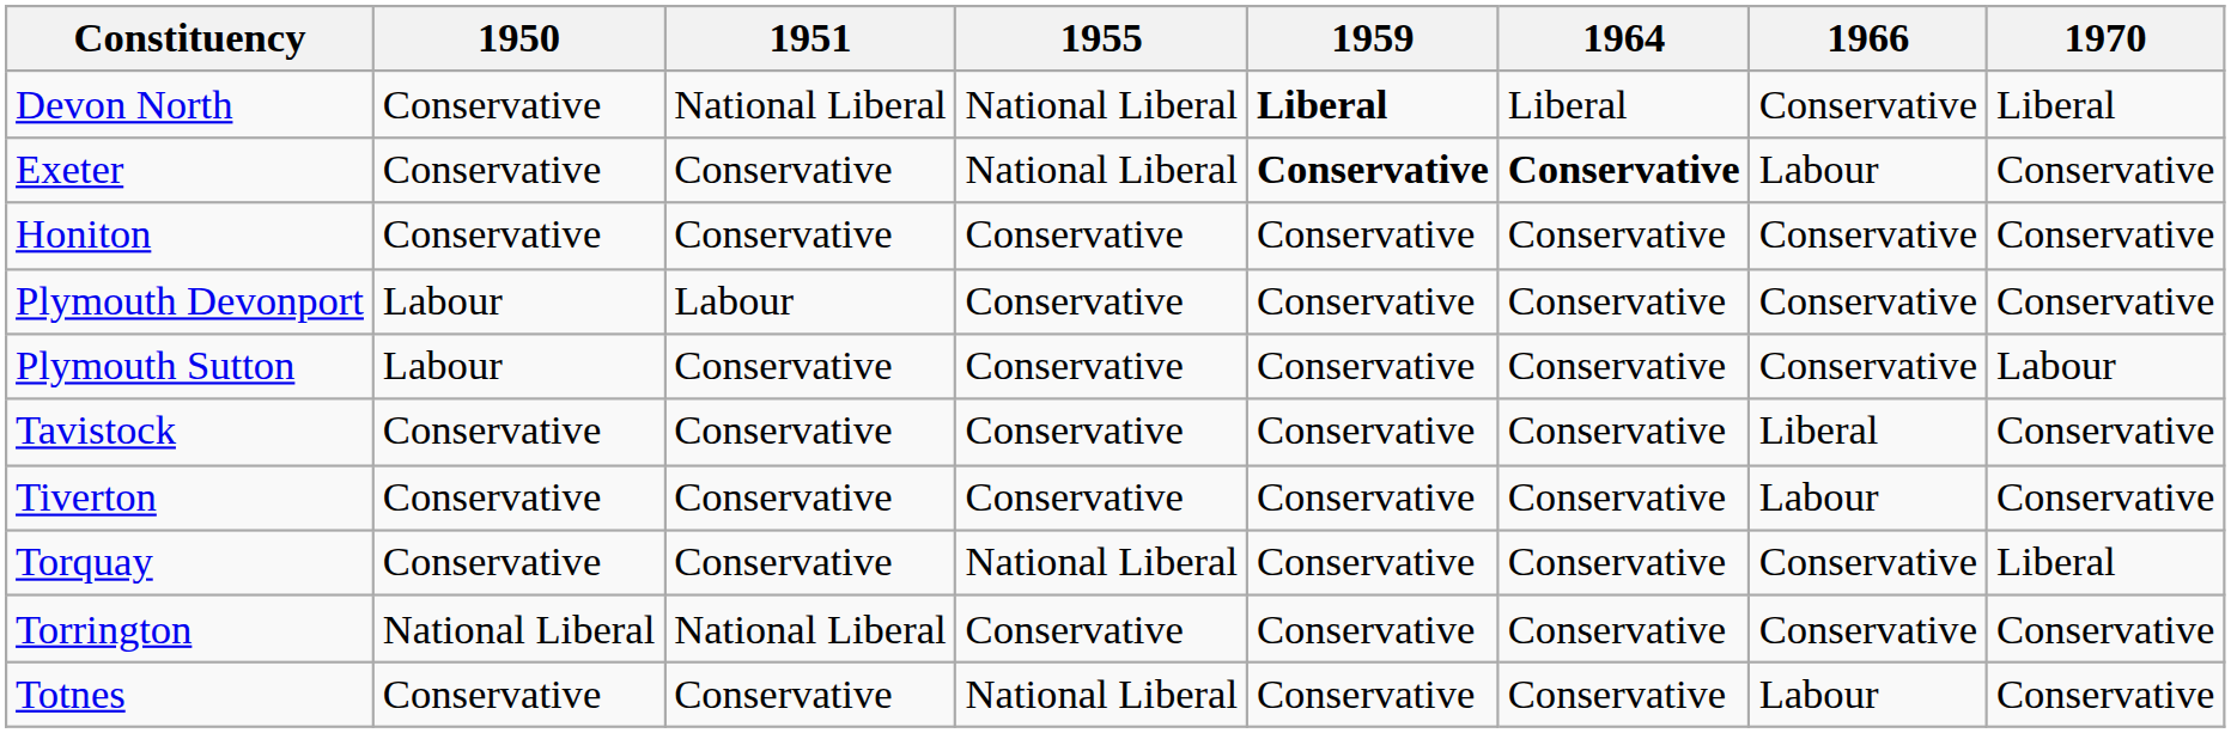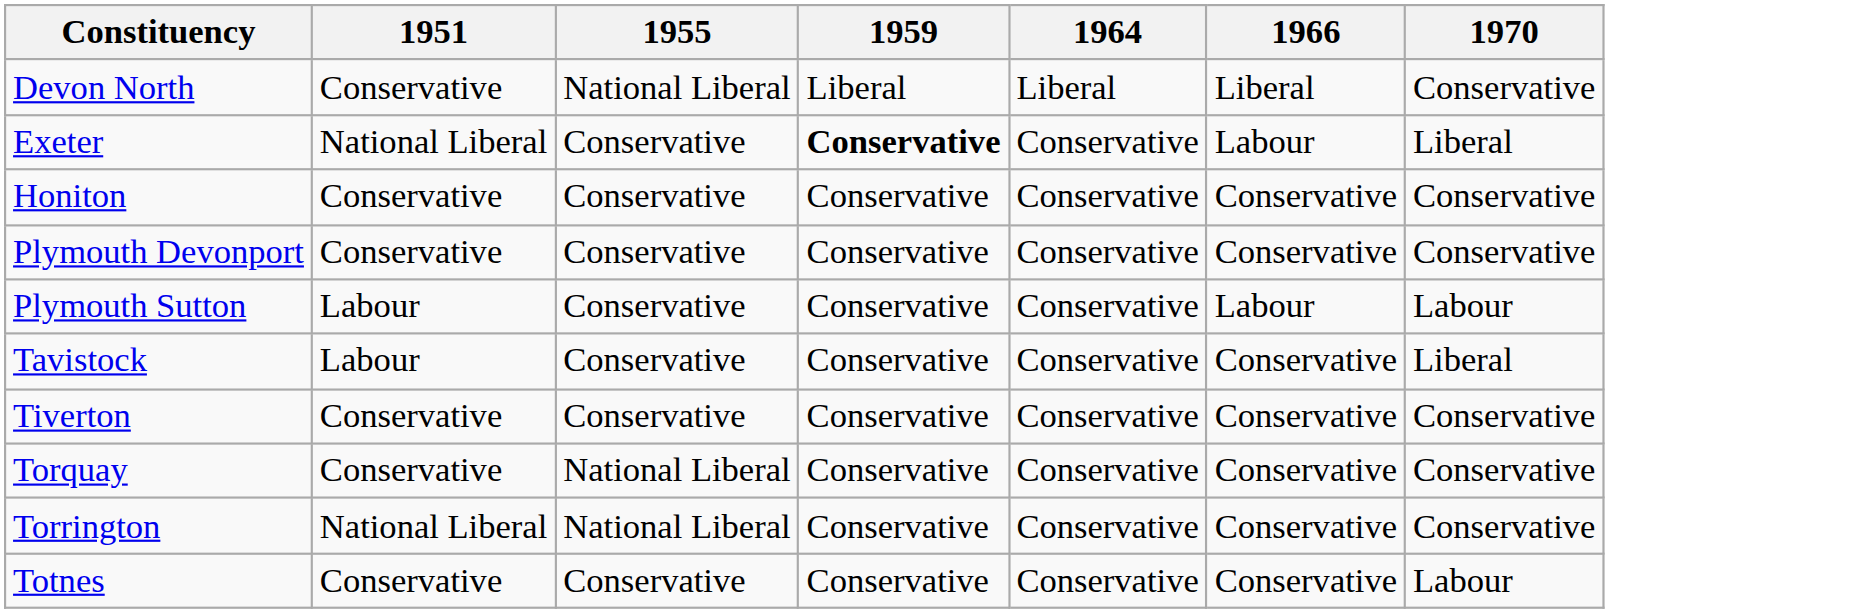- column: 1950 | Conservative | Conservative | Conservative | Labour | Labour | Conservative | Conservative | Conservative | National Liberal | Conservative
Devon North | 1951: National Liberal -> Conservative
Devon North | 1959: bold -> normal
Devon North | 1966: Conservative -> Liberal
Devon North | 1970: Liberal -> Conservative
Exeter | 1951: Conservative -> National Liberal
Exeter | 1955: National Liberal -> Conservative
Exeter | 1964: bold -> normal
Exeter | 1970: Conservative -> Liberal
Plymouth Devonport | 1951: Labour -> Conservative
Plymouth Sutton | 1951: Conservative -> Labour
Plymouth Sutton | 1966: Conservative -> Labour
Tavistock | 1951: Conservative -> Labour
Tavistock | 1966: Liberal -> Conservative
Tavistock | 1970: Conservative -> Liberal
Tiverton | 1966: Labour -> Conservative
Torquay | 1970: Liberal -> Conservative
Torrington | 1955: Conservative -> National Liberal
Totnes | 1955: National Liberal -> Conservative
Totnes | 1966: Labour -> Conservative
Totnes | 1970: Conservative -> Labour
